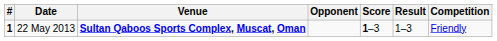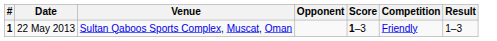columns swapped: Result <-> Competition
22 May 2013 | Venue: bold -> normal
